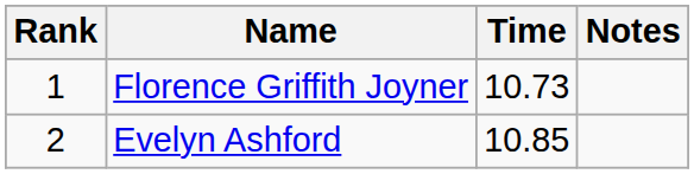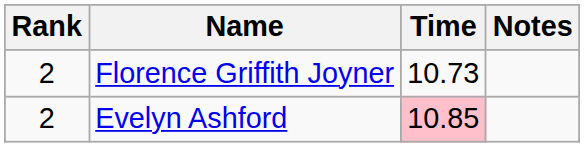Florence Griffith Joyner | Rank: 1 -> 2
Evelyn Ashford | Time: no background -> pink background
